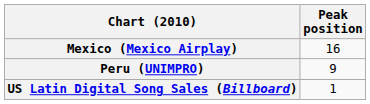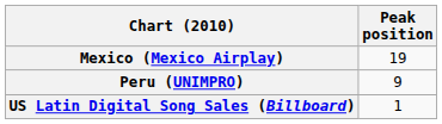Mexico (Mexico Airplay) | Peak position: 16 -> 19
